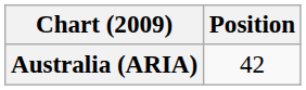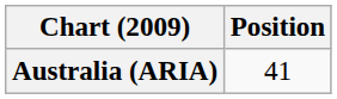Australia (ARIA) | Position: 42 -> 41
